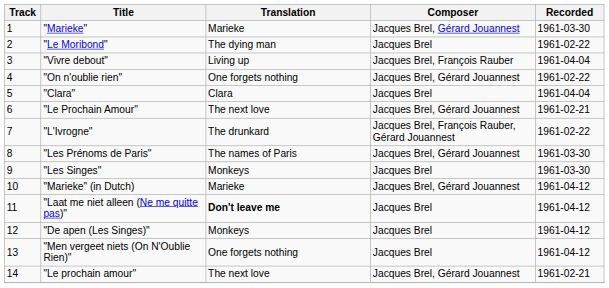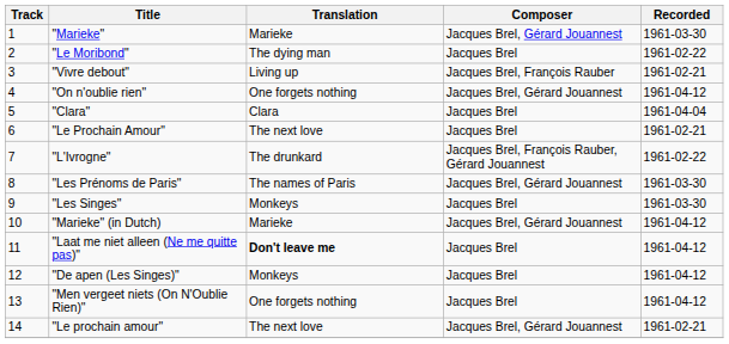"Vivre debout" | Recorded: 1961-04-04 -> 1961-02-21
"On n'oublie rien" | Recorded: 1961-02-22 -> 1961-04-12
"Le Prochain Amour" | Composer: Jacques Brel, Gérard Jouannest -> Jacques Brel
